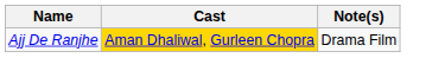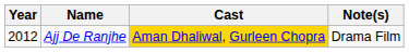+ column: Year | 2012
